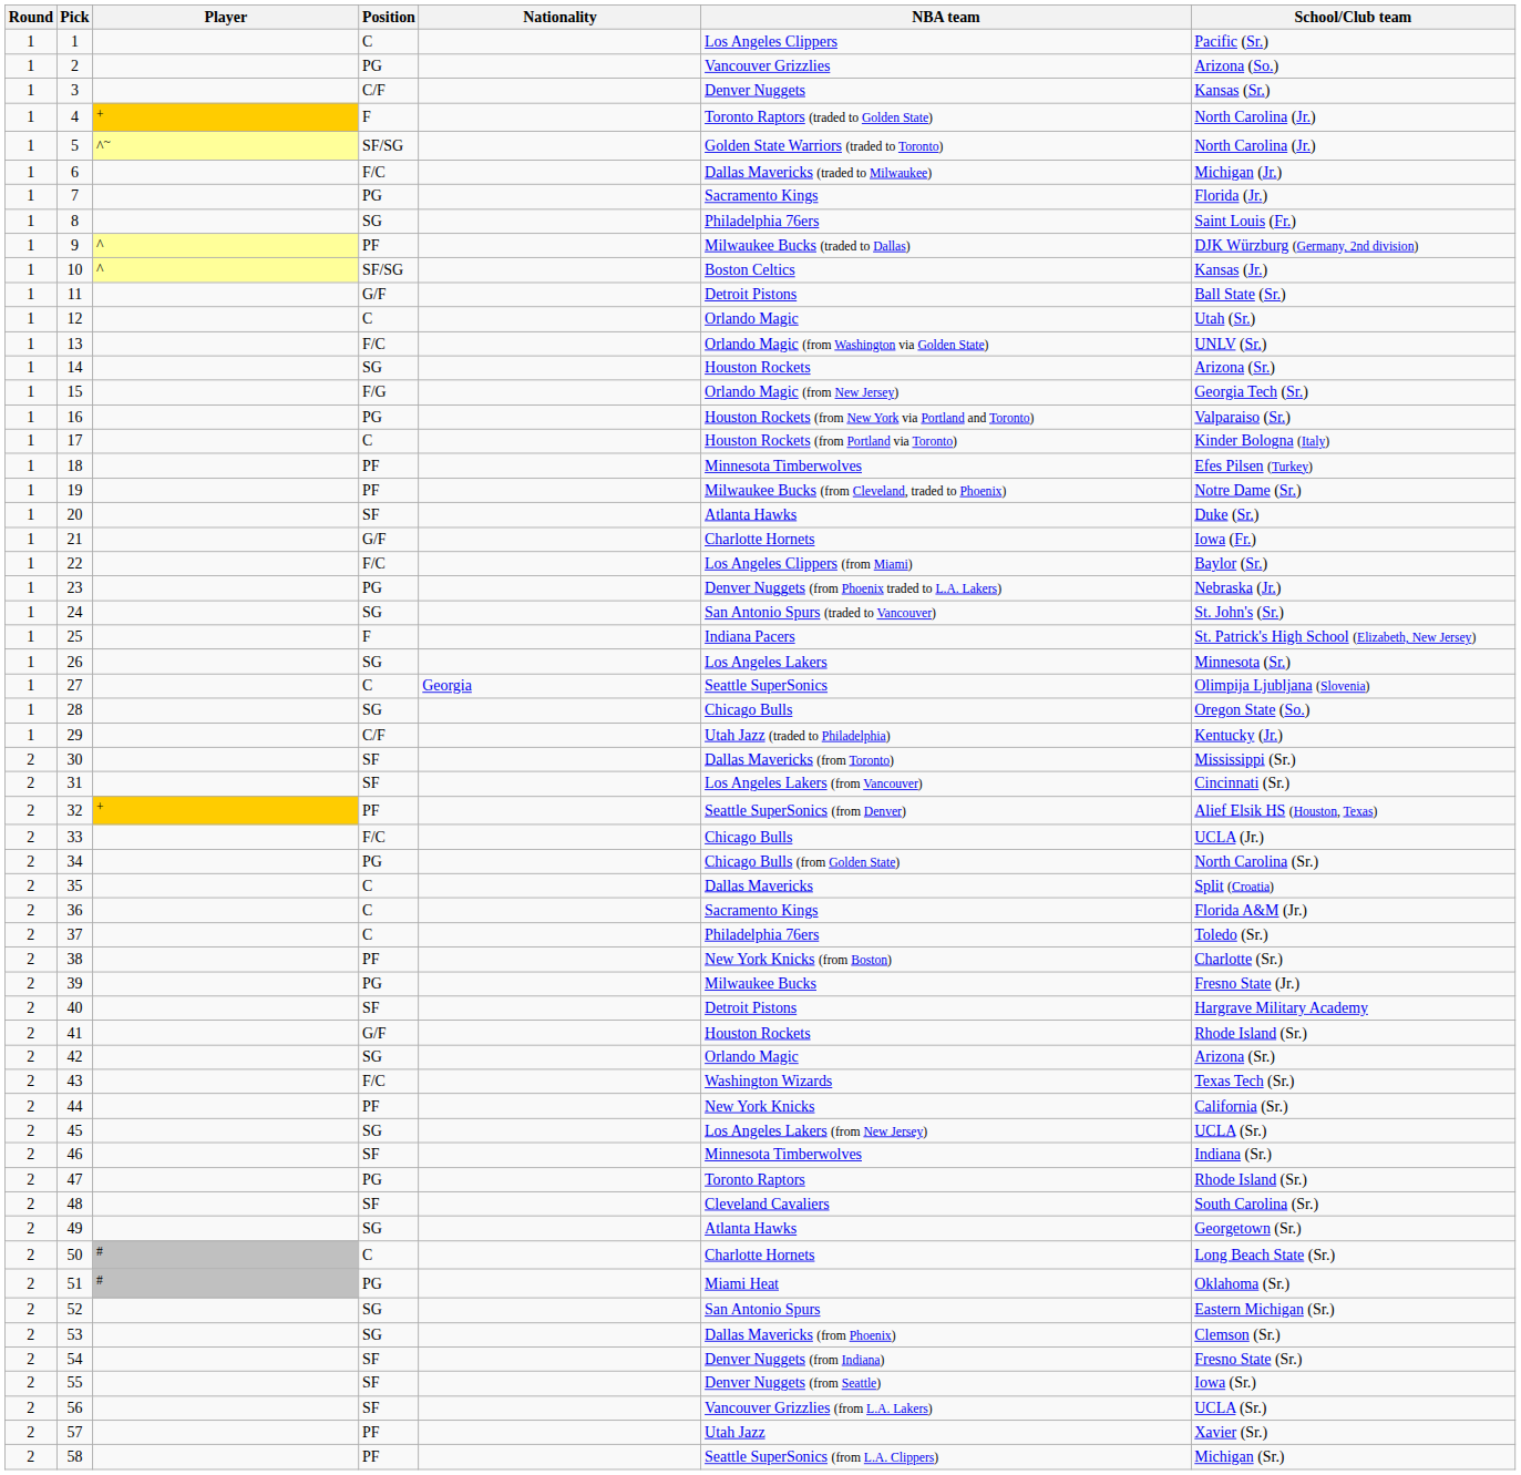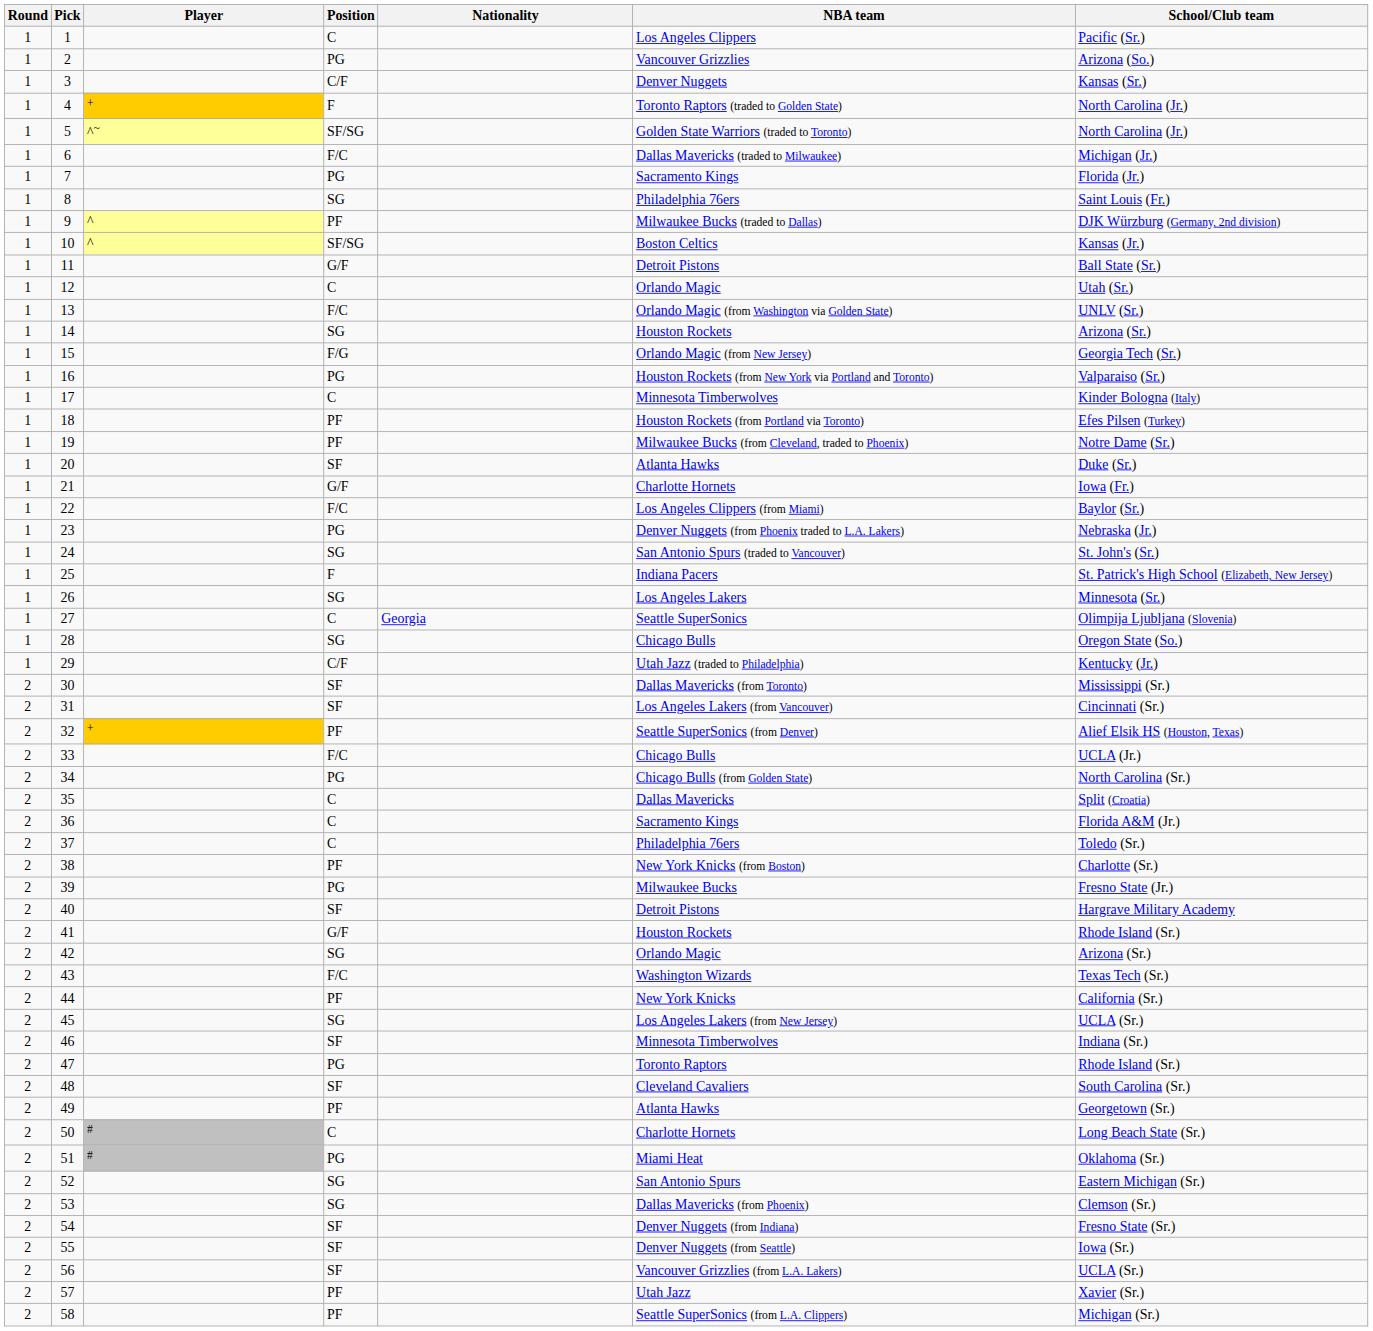17 | NBA team: Houston Rockets (from Portland via Toronto) -> Minnesota Timberwolves
18 | NBA team: Minnesota Timberwolves -> Houston Rockets (from Portland via Toronto)
49 | Position: SG -> PF
